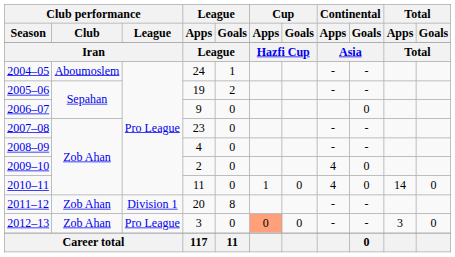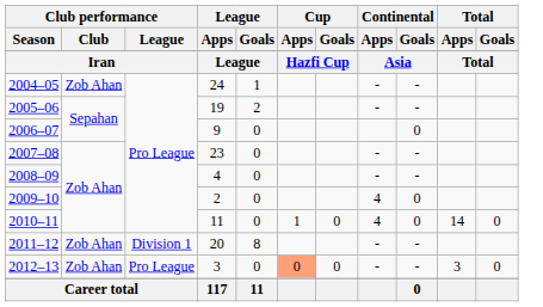2004–05 | Club performance / Club: Aboumoslem -> Zob Ahan
